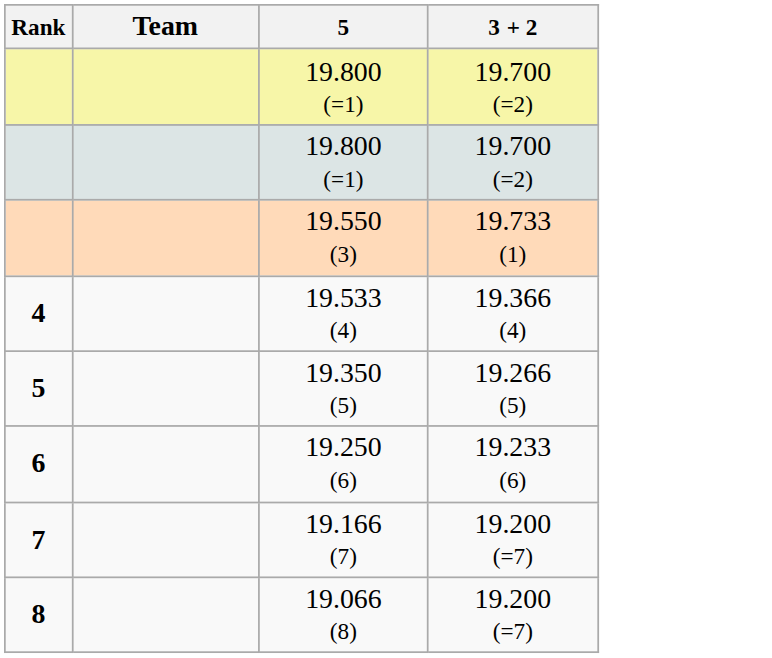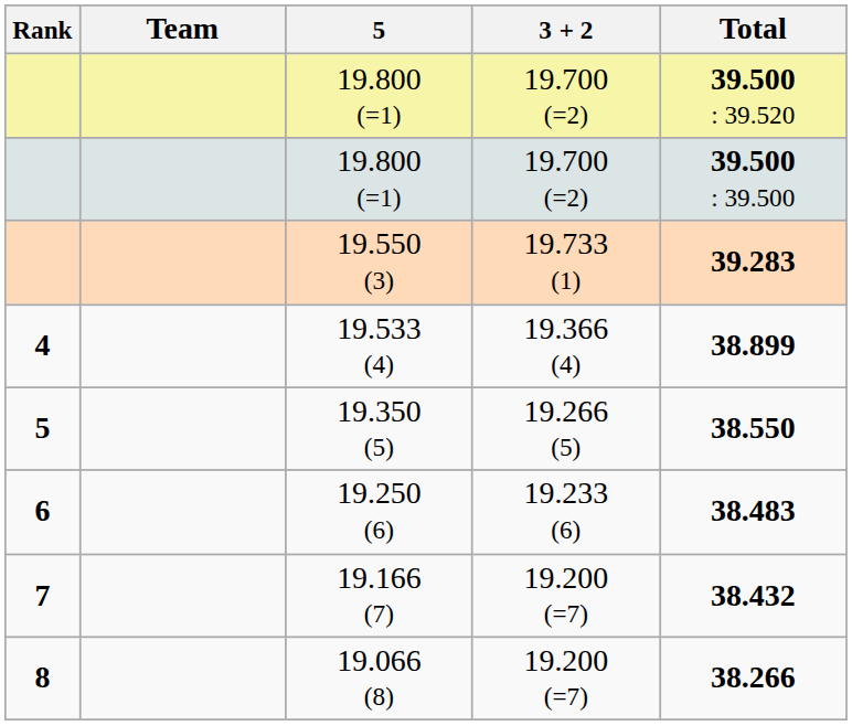+ column: Total | 39.500 : 39.520 | 39.500 : 39.500 | 39.283 | 38.899 | 38.550 | 38.483 | 38.432 | 38.266
